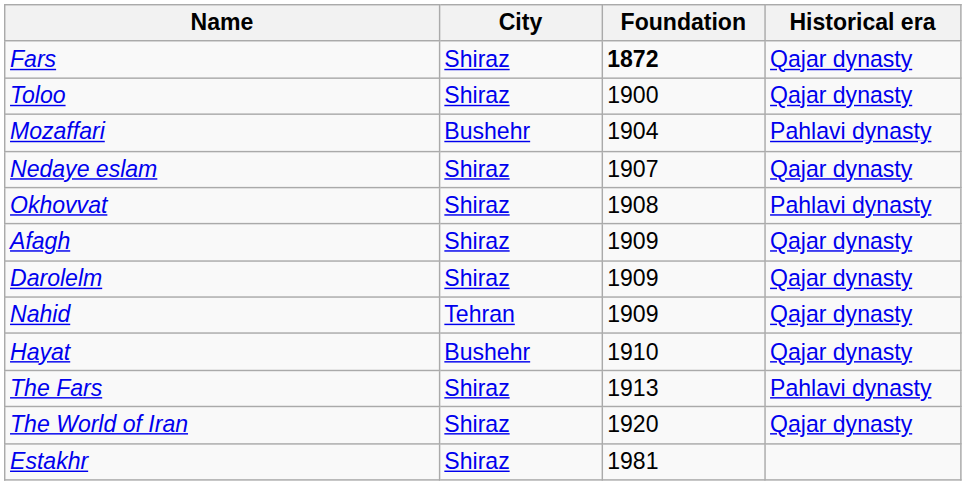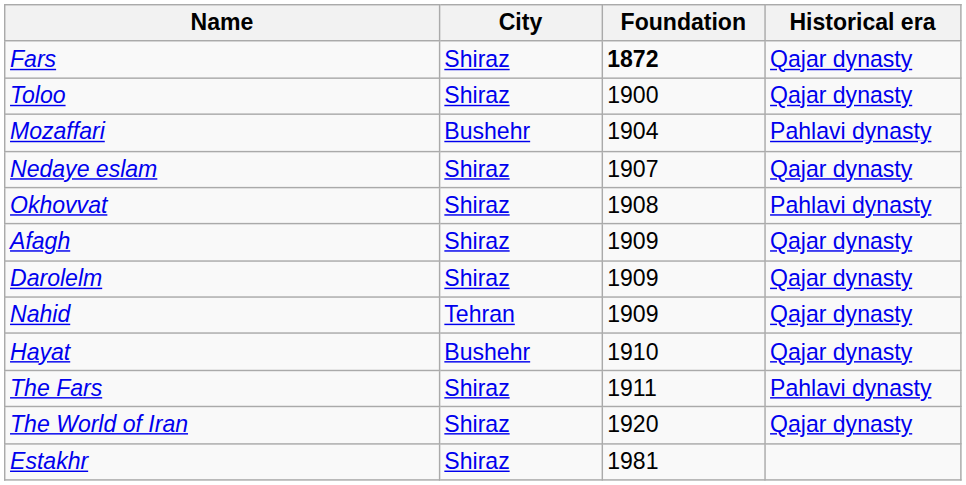The Fars | Foundation: 1913 -> 1911
